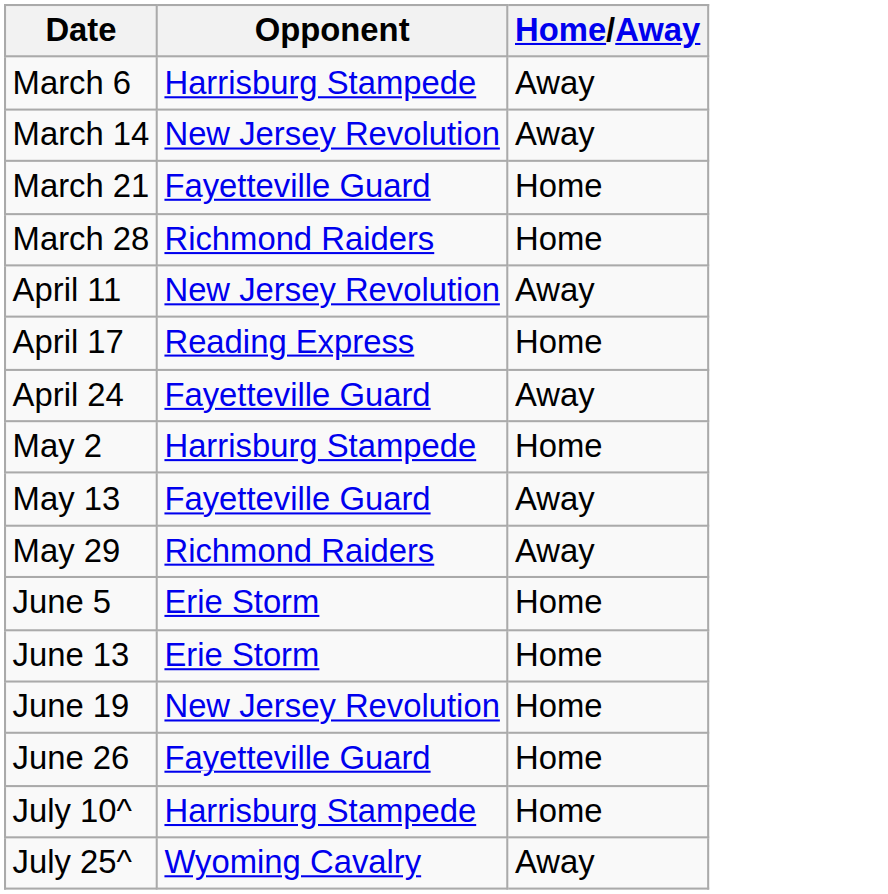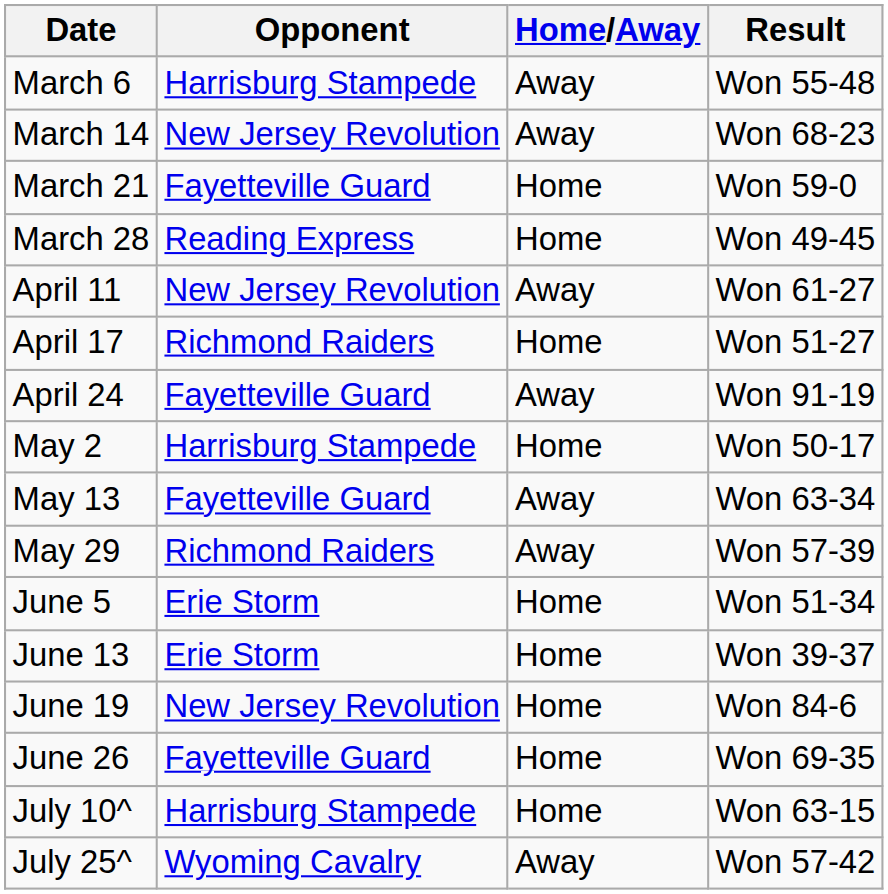+ column: Result | Won 55-48 | Won 68-23 | Won 59-0 | Won 49-45 | Won 61-27 | Won 51-27 | Won 91-19 | Won 50-17 | Won 63-34 | Won 57-39 | Won 51-34 | Won 39-37 | Won 84-6 | Won 69-35 | Won 63-15 | Won 57-42
March 28 | Opponent: Richmond Raiders -> Reading Express
April 17 | Opponent: Reading Express -> Richmond Raiders
